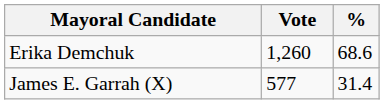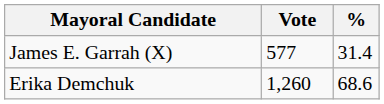rows swapped: Erika Demchuk <-> James E. Garrah (X)
